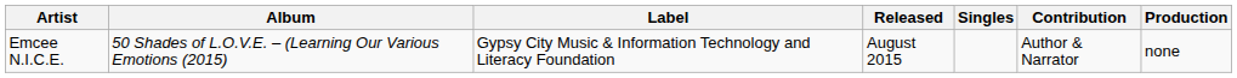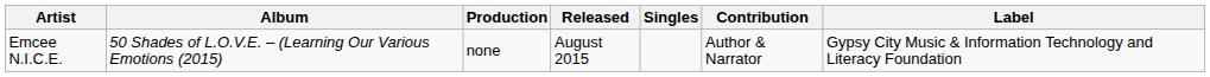columns swapped: Label <-> Production
